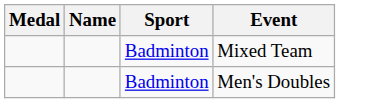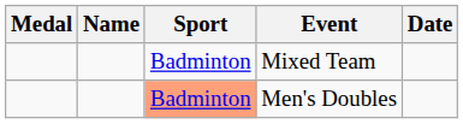+ column: Date
Men's Doubles | Sport: no background -> lightsalmon background
